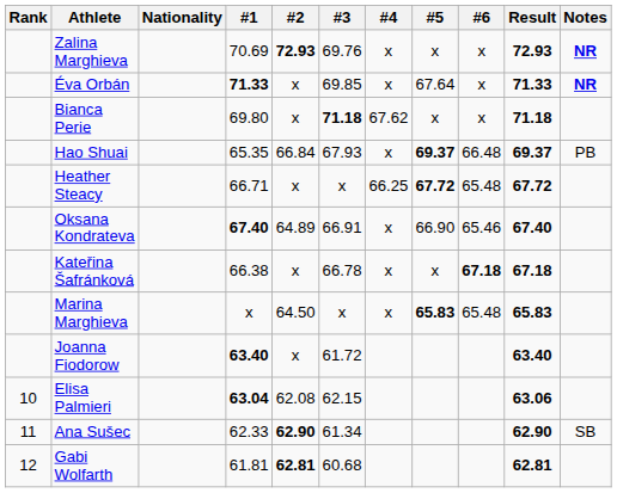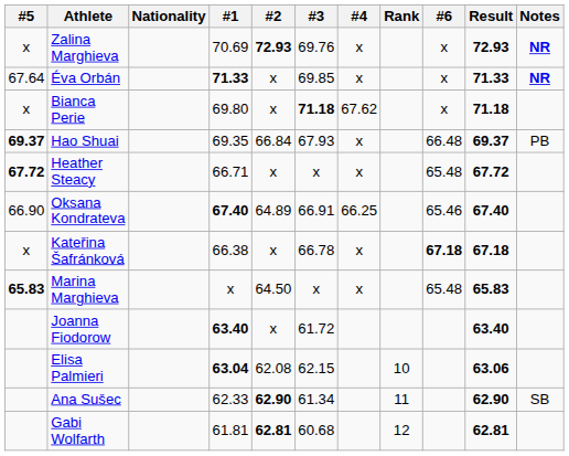columns swapped: Rank <-> #5
Hao Shuai | #1: 65.35 -> 69.35
Heather Steacy | #4: 66.25 -> x
Oksana Kondrateva | #4: x -> 66.25
